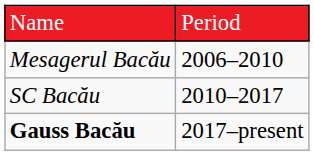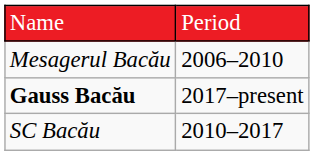rows swapped: SC Bacău <-> Gauss Bacău
